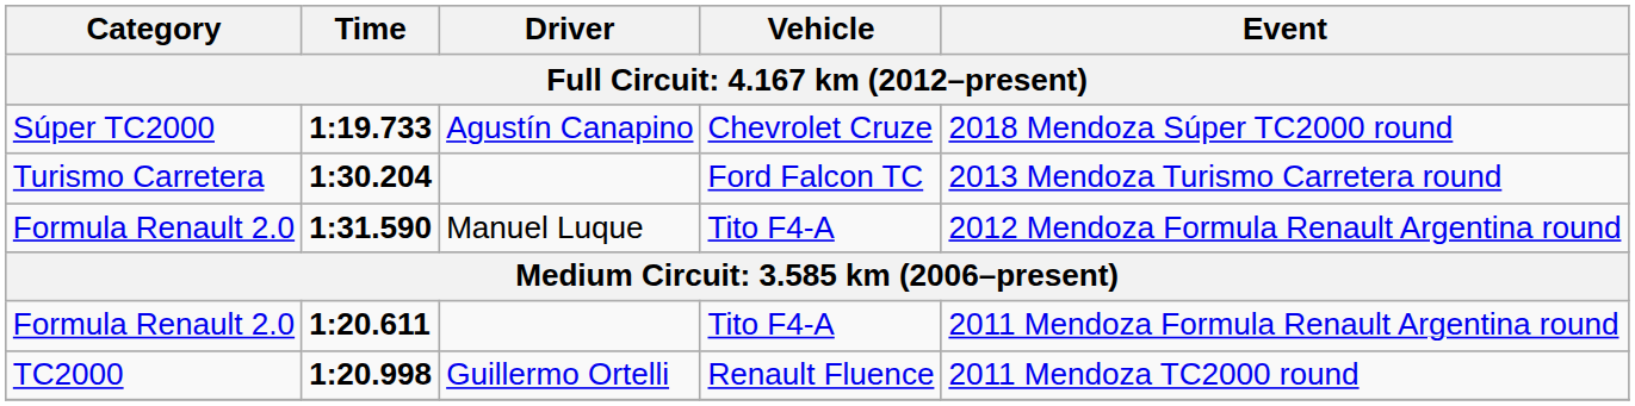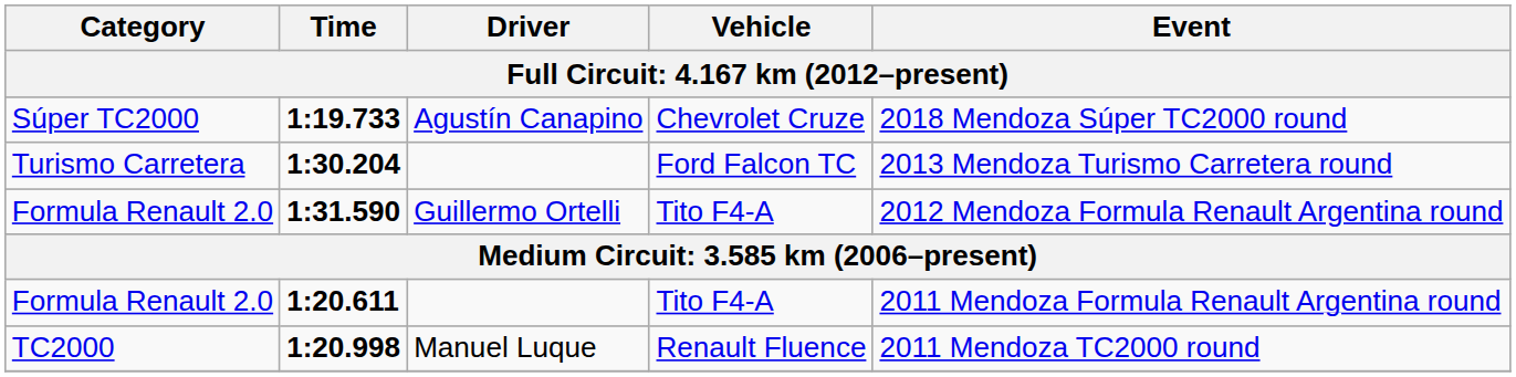1:31.590 | Driver: Manuel Luque -> Guillermo Ortelli
1:20.998 | Driver: Guillermo Ortelli -> Manuel Luque
